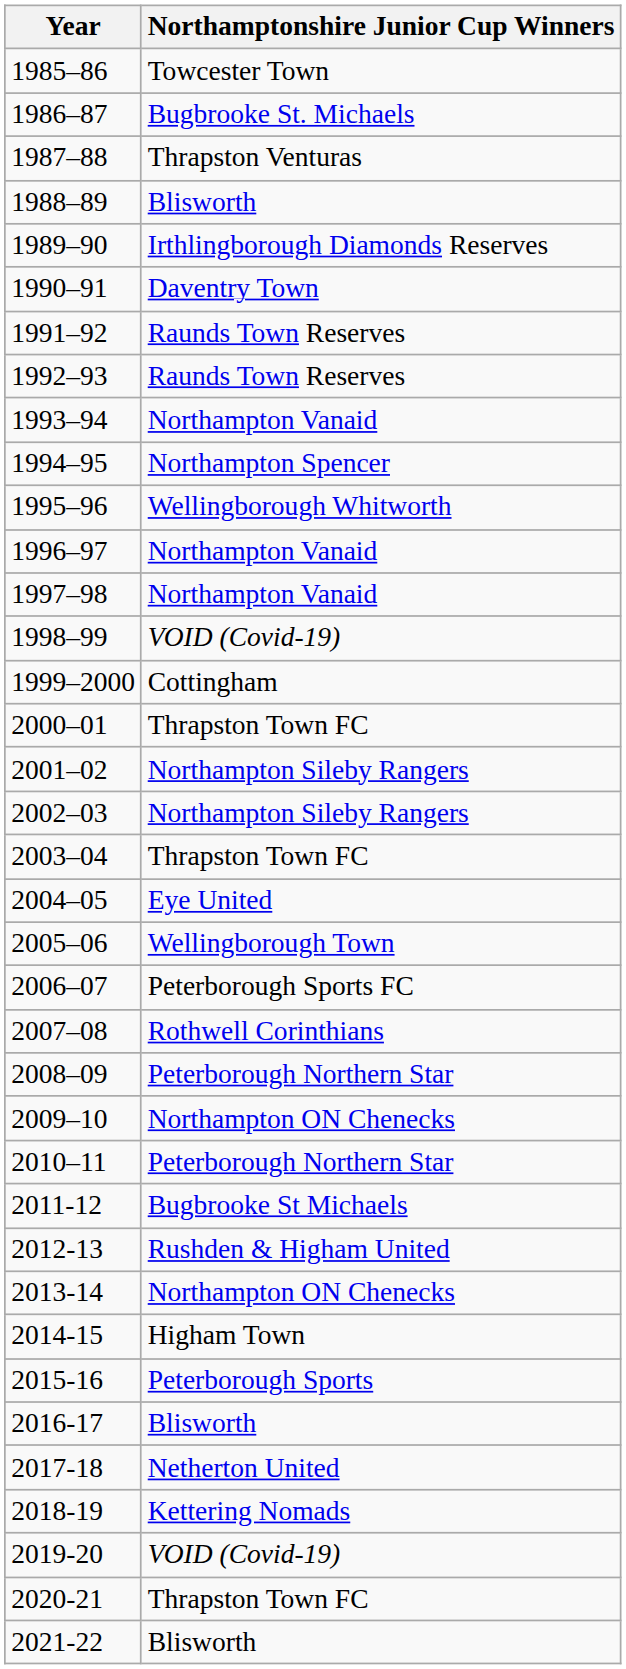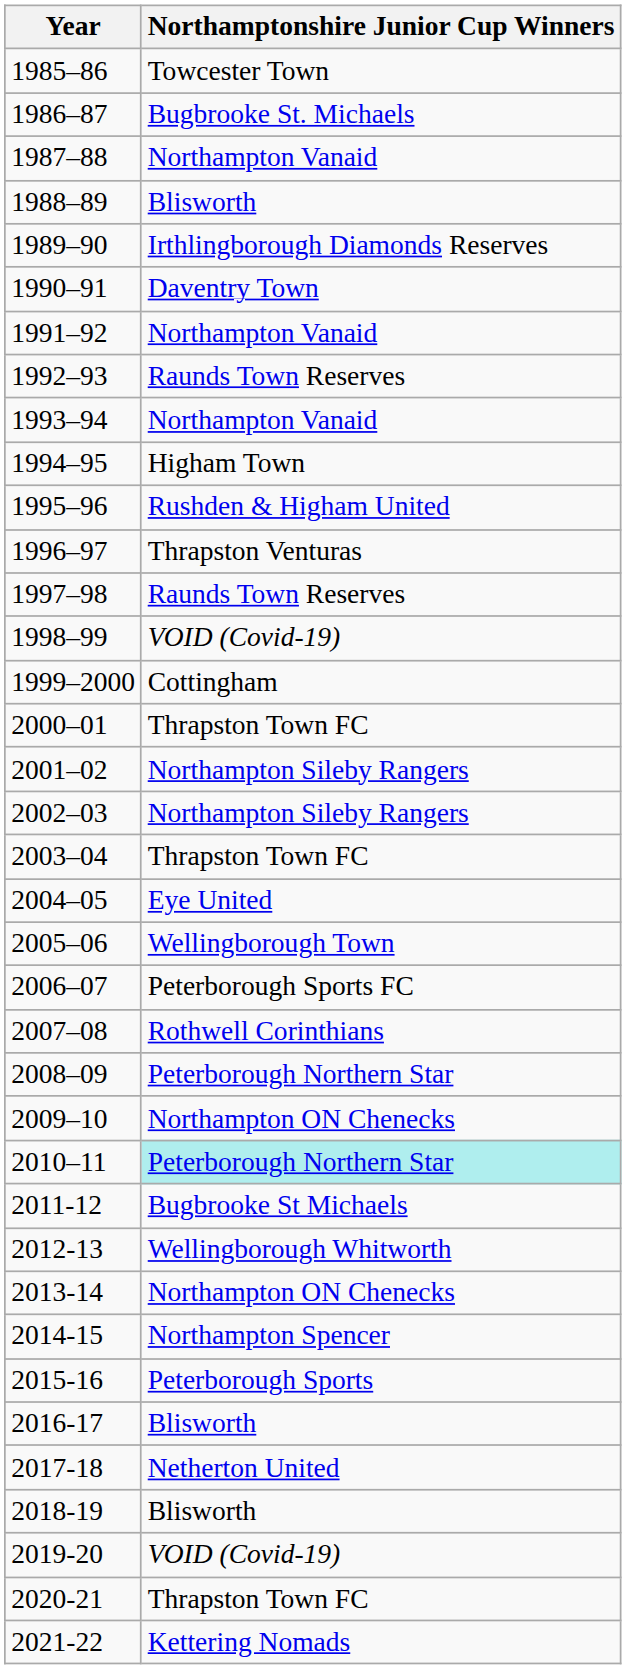1987–88 | Northamptonshire Junior Cup Winners: Thrapston Venturas -> Northampton Vanaid
1991–92 | Northamptonshire Junior Cup Winners: Raunds Town Reserves -> Northampton Vanaid
1994–95 | Northamptonshire Junior Cup Winners: Northampton Spencer -> Higham Town
1995–96 | Northamptonshire Junior Cup Winners: Wellingborough Whitworth -> Rushden & Higham United
1996–97 | Northamptonshire Junior Cup Winners: Northampton Vanaid -> Thrapston Venturas
1997–98 | Northamptonshire Junior Cup Winners: Northampton Vanaid -> Raunds Town Reserves
2010–11 | Northamptonshire Junior Cup Winners: no background -> paleturquoise background
2012-13 | Northamptonshire Junior Cup Winners: Rushden & Higham United -> Wellingborough Whitworth
2014-15 | Northamptonshire Junior Cup Winners: Higham Town -> Northampton Spencer
2018-19 | Northamptonshire Junior Cup Winners: Kettering Nomads -> Blisworth
2021-22 | Northamptonshire Junior Cup Winners: Blisworth -> Kettering Nomads
